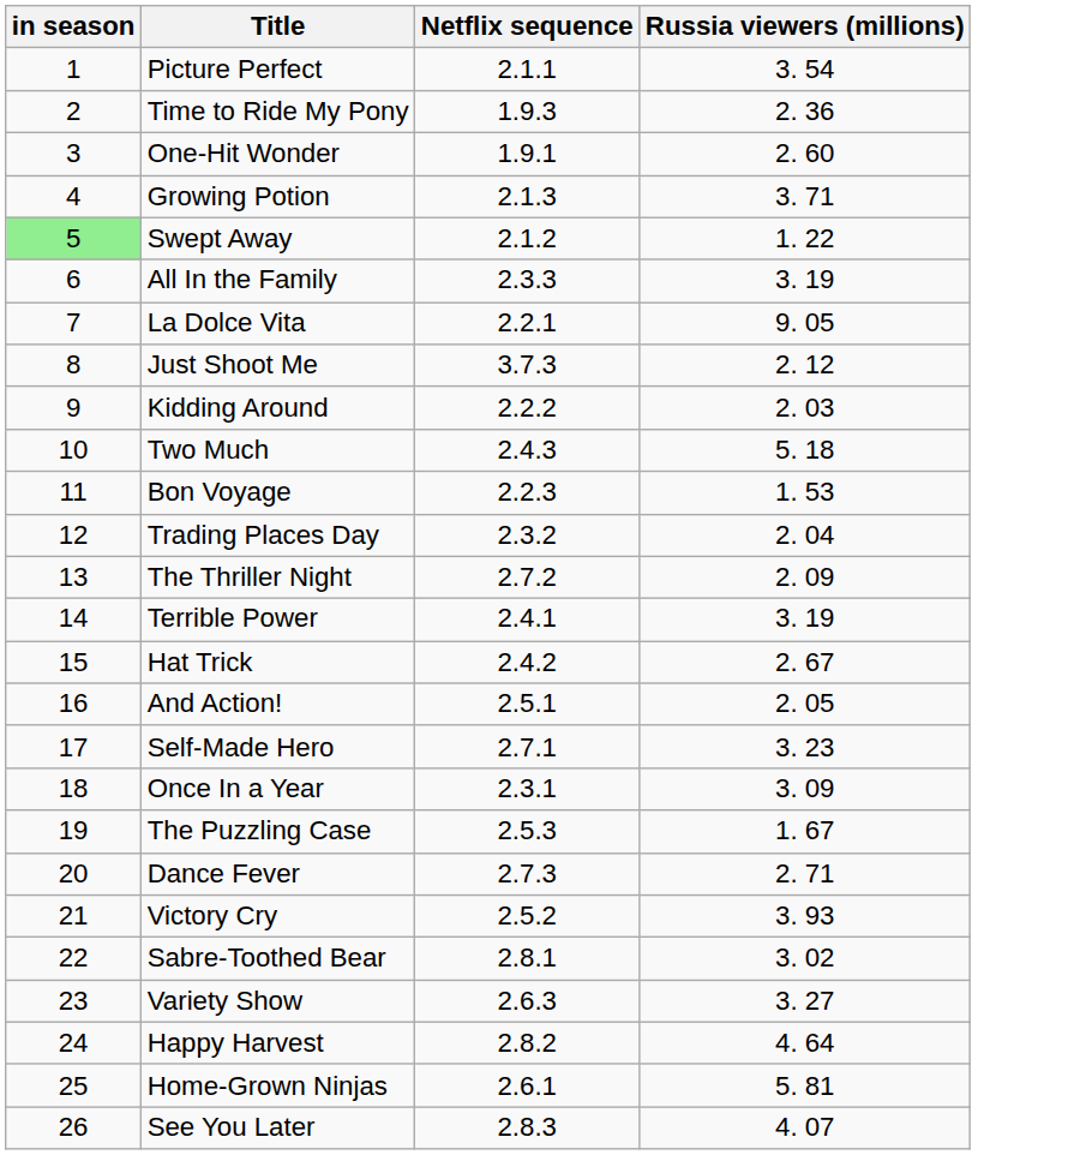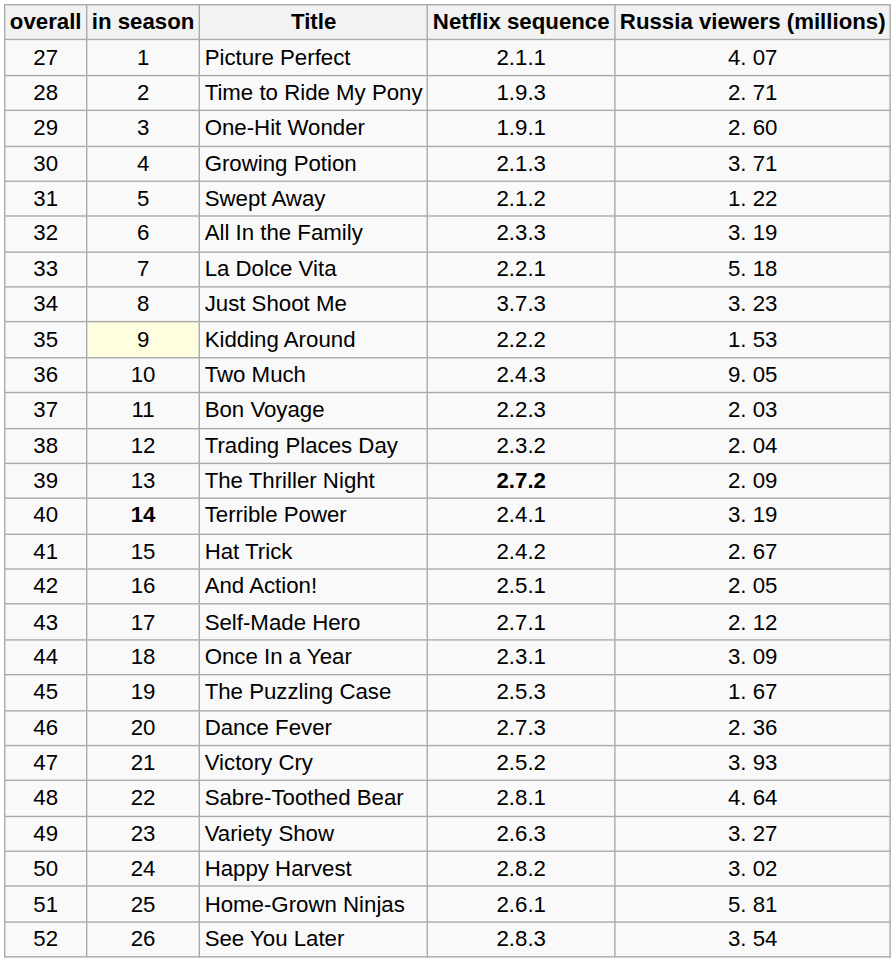+ column: overall | 27 | 28 | 29 | 30 | 31 | 32 | 33 | 34 | 35 | 36 | 37 | 38 | 39 | 40 | 41 | 42 | 43 | 44 | 45 | 46 | 47 | 48 | 49 | 50 | 51 | 52
Picture Perfect | Russia viewers (millions): 3. 54 -> 4. 07
Time to Ride My Pony | Russia viewers (millions): 2. 36 -> 2. 71
Swept Away | in season: lightgreen background -> no background
La Dolce Vita | Russia viewers (millions): 9. 05 -> 5. 18
Just Shoot Me | Russia viewers (millions): 2. 12 -> 3. 23
Kidding Around | in season: no background -> lightyellow background
Kidding Around | Russia viewers (millions): 2. 03 -> 1. 53
Two Much | Russia viewers (millions): 5. 18 -> 9. 05
Bon Voyage | Russia viewers (millions): 1. 53 -> 2. 03
The Thriller Night | Netflix sequence: normal -> bold
Terrible Power | in season: normal -> bold
Self-Made Hero | Russia viewers (millions): 3. 23 -> 2. 12
Dance Fever | Russia viewers (millions): 2. 71 -> 2. 36
Sabre-Toothed Bear | Russia viewers (millions): 3. 02 -> 4. 64
Happy Harvest | Russia viewers (millions): 4. 64 -> 3. 02
See You Later | Russia viewers (millions): 4. 07 -> 3. 54
